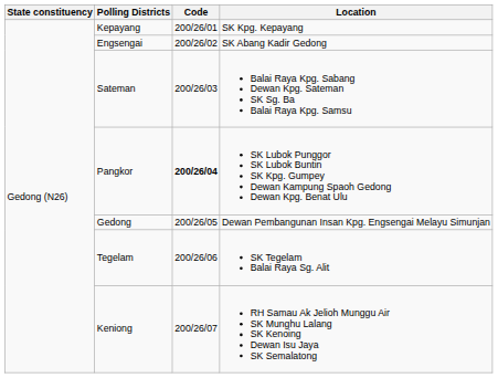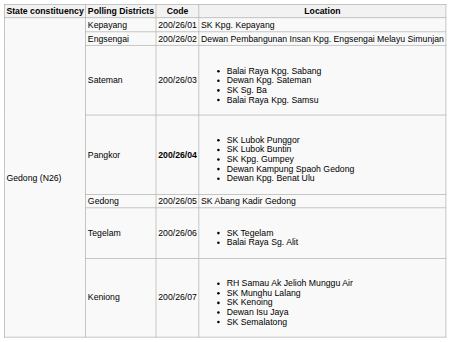Engsengai | Location: SK Abang Kadir Gedong -> Dewan Pembangunan Insan Kpg. Engsengai Melayu Simunjan
Gedong | Location: Dewan Pembangunan Insan Kpg. Engsengai Melayu Simunjan -> SK Abang Kadir Gedong
